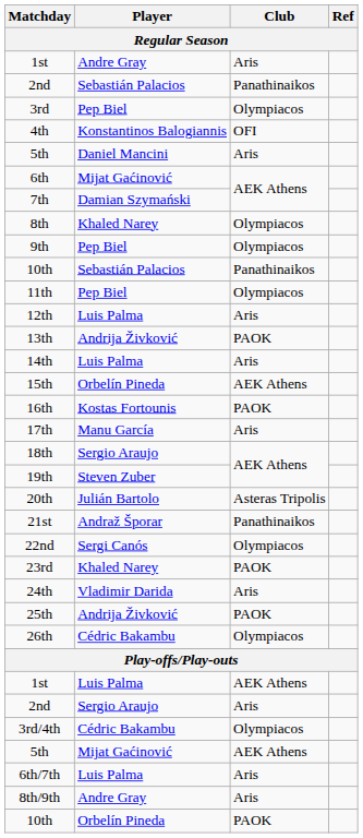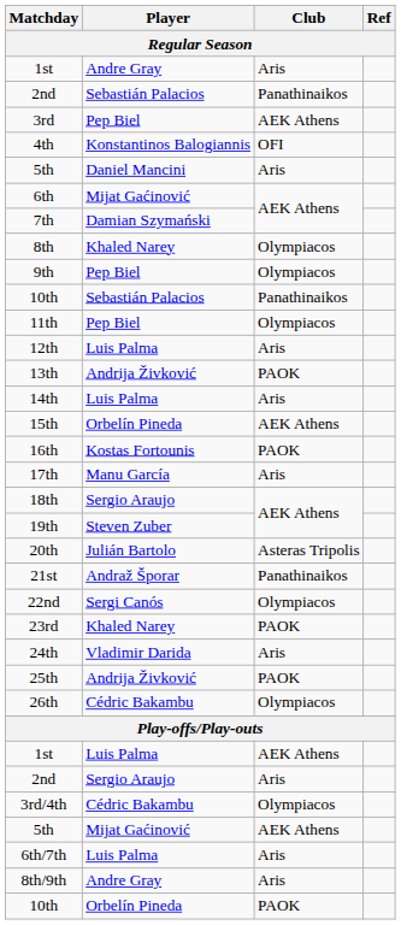3rd | Club: Olympiacos -> AEK Athens
